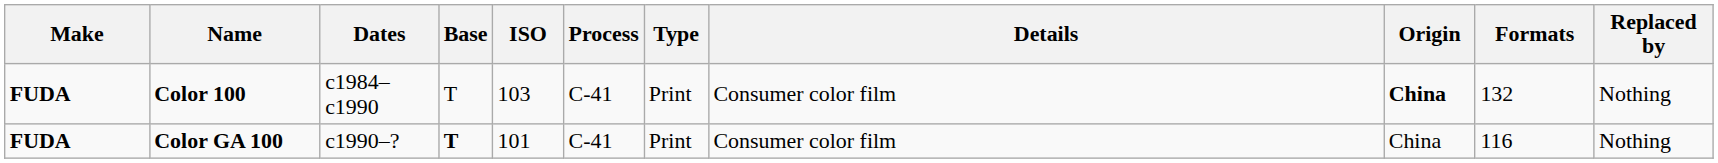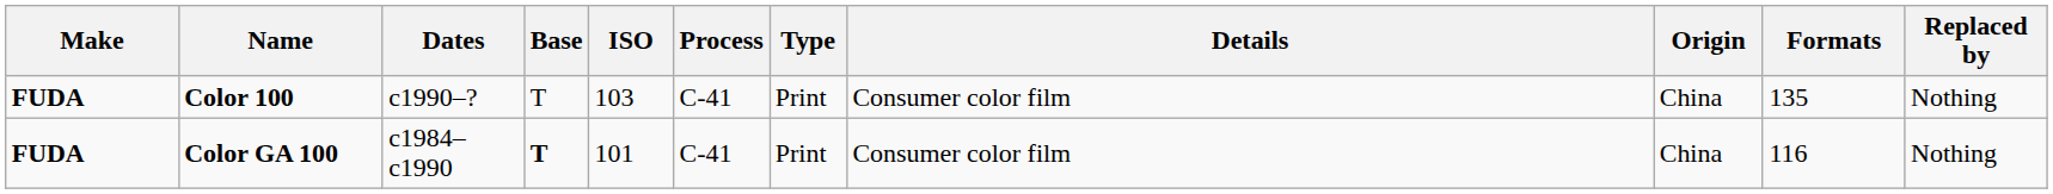Color 100 | Dates: c1984–c1990 -> c1990–?
Color 100 | Origin: bold -> normal
Color 100 | Formats: 132 -> 135
Color GA 100 | Dates: c1990–? -> c1984–c1990
